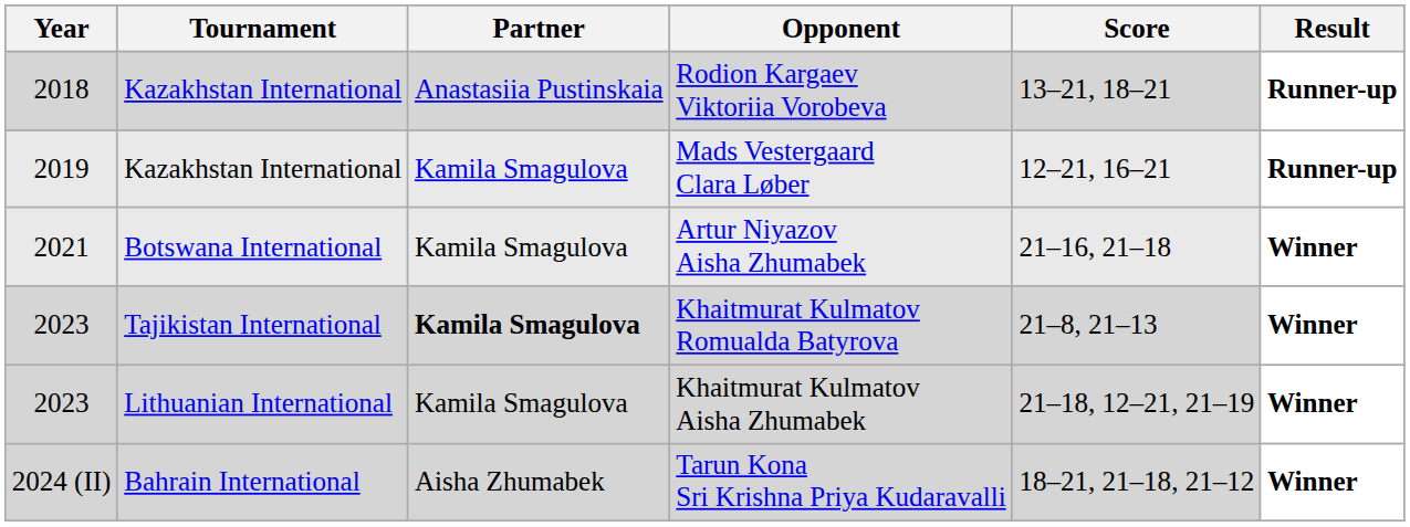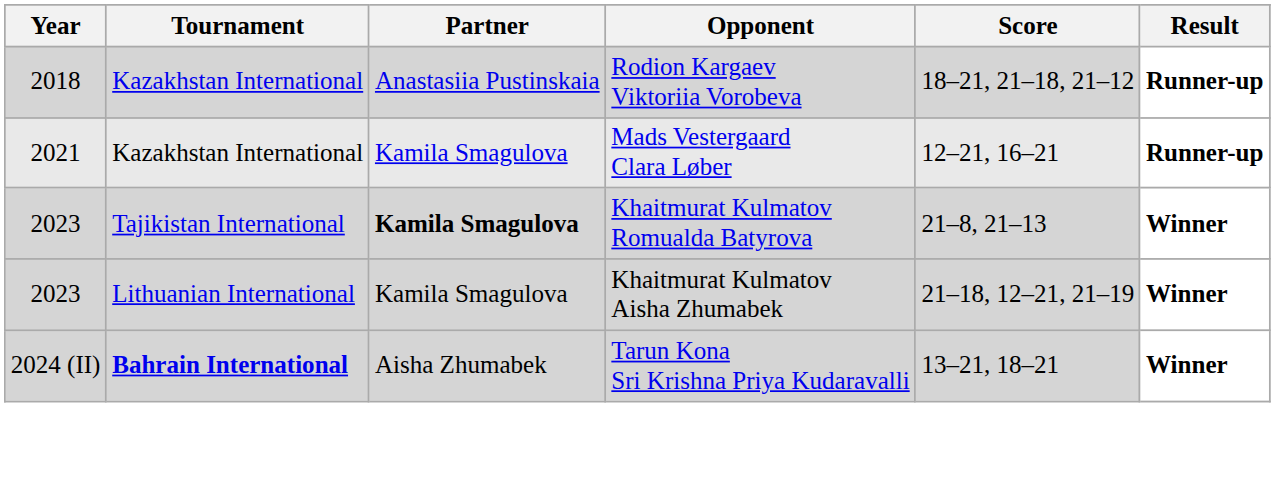Rodion Kargaev Viktoriia Vorobeva | Score: 13–21, 18–21 -> 18–21, 21–18, 21–12
Mads Vestergaard Clara Løber | Year: 2019 -> 2021
- row: 2021 | Botswana International | Kamila Smagulova | Artur Niyazov Aisha Zhumabek | 21–16, 21–18 | Winner
Tarun Kona Sri Krishna Priya Kudaravalli | Tournament: normal -> bold
Tarun Kona Sri Krishna Priya Kudaravalli | Score: 18–21, 21–18, 21–12 -> 13–21, 18–21
